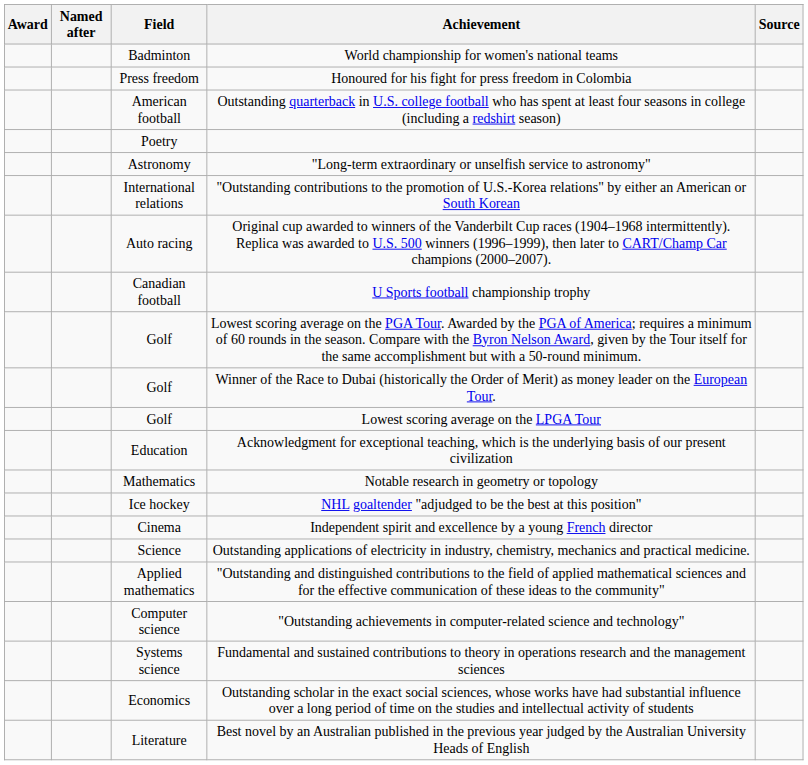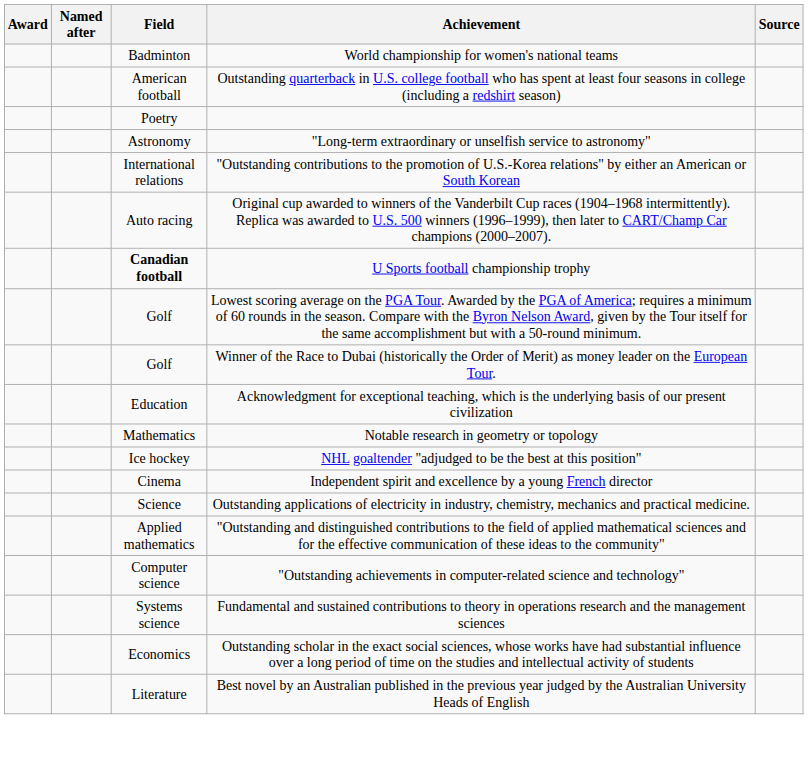- row: Press freedom | Honoured for his fight for press freedom in Colombia
U Sports football championship trophy | Field: normal -> bold
- row: Golf | Lowest scoring average on the LPGA Tour
